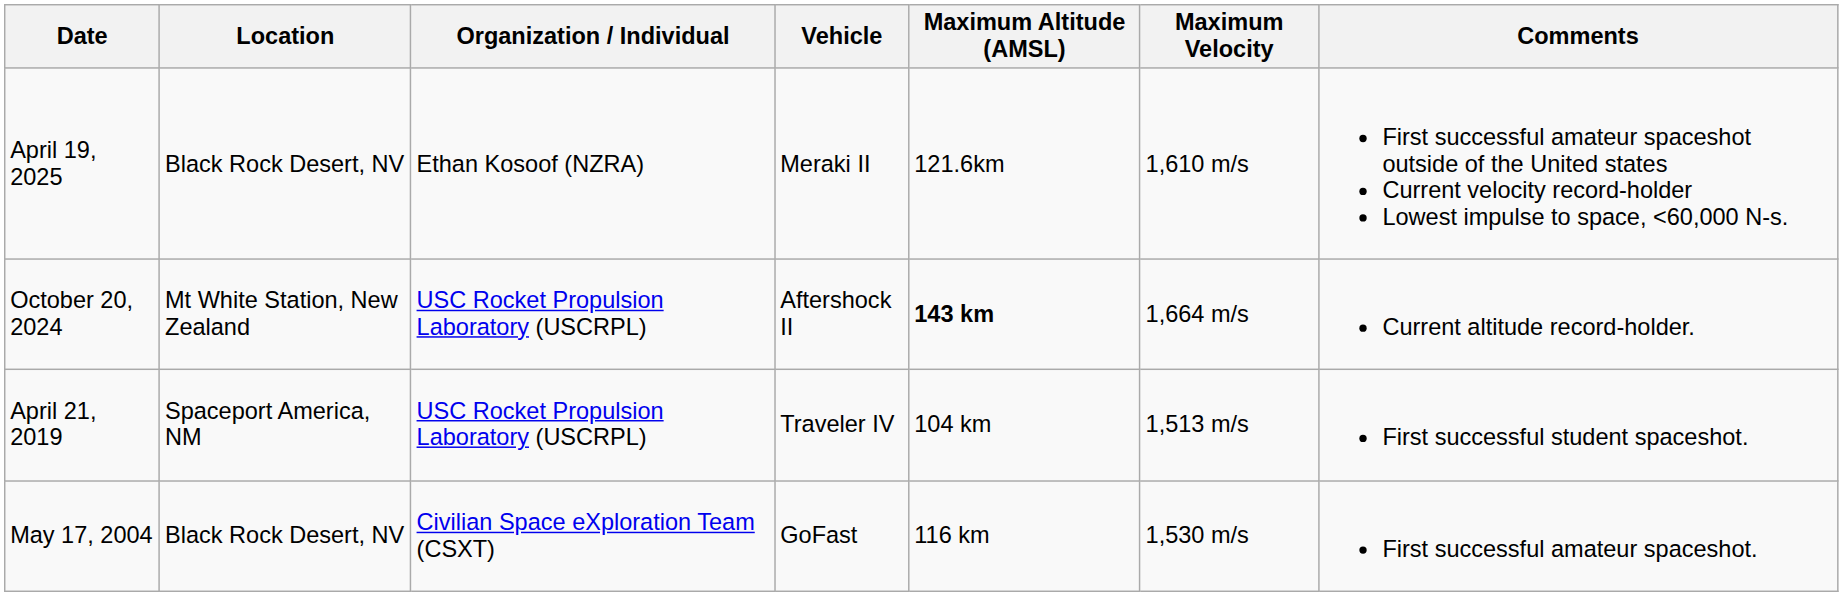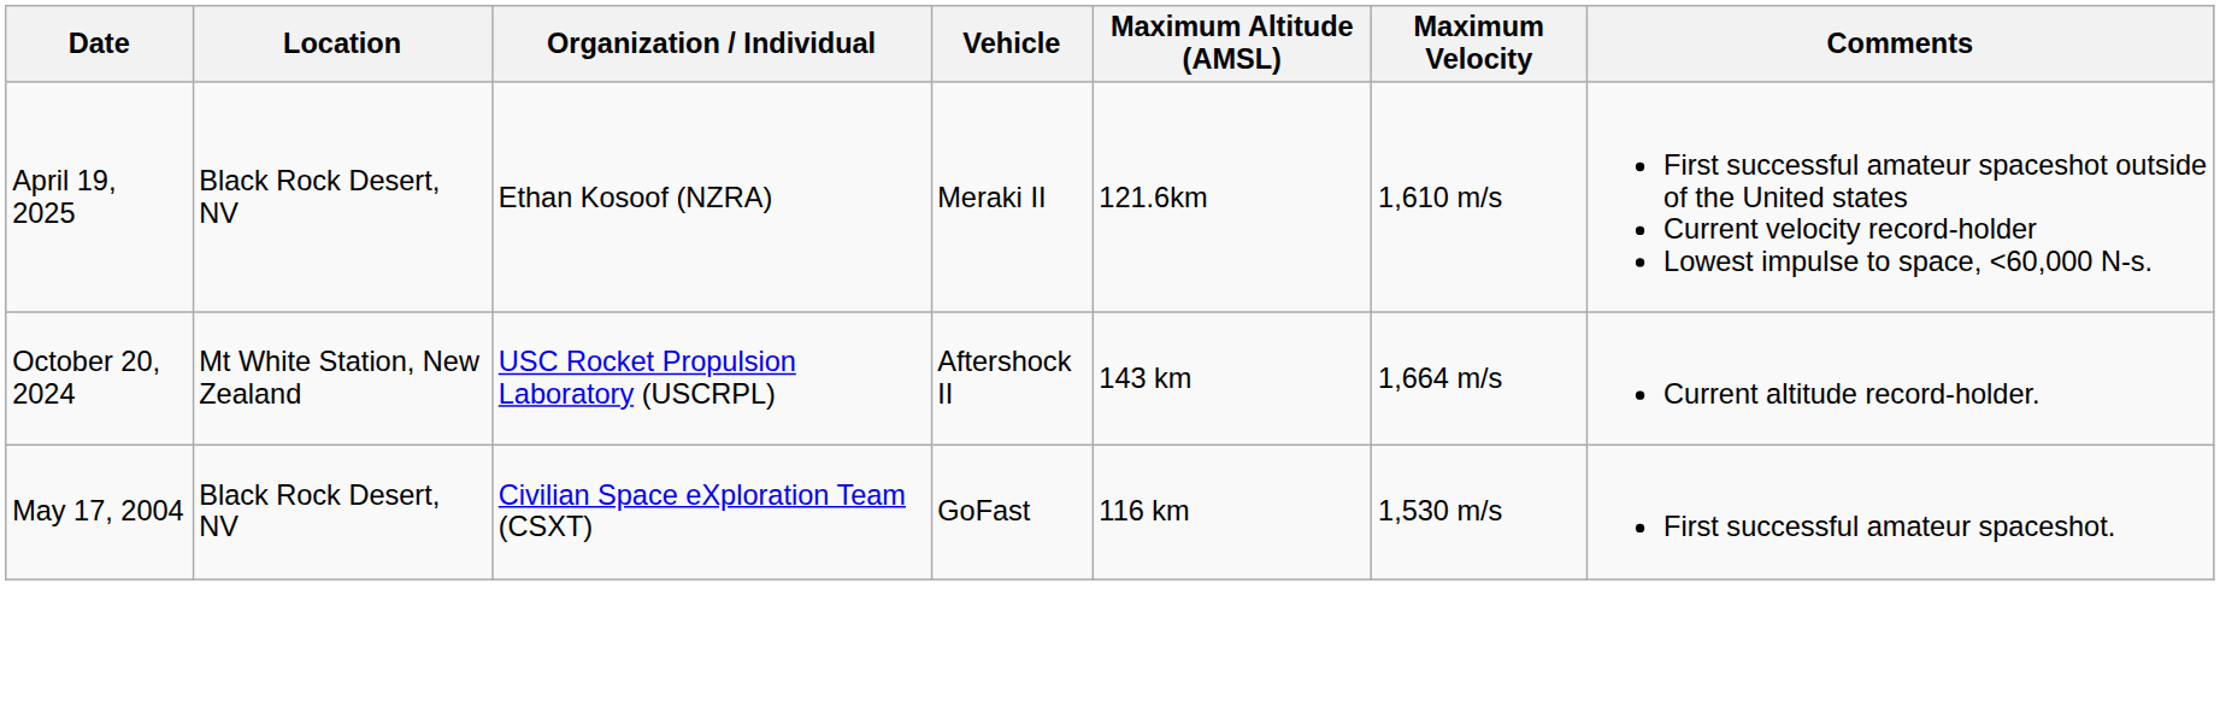October 20, 2024 | Maximum Altitude (AMSL): bold -> normal
- row: April 21, 2019 | Spaceport America, NM | USC Rocket Propulsion Laboratory (USCRPL) | Traveler IV | 104 km | 1,513 m/s | First successful student spaceshot.
